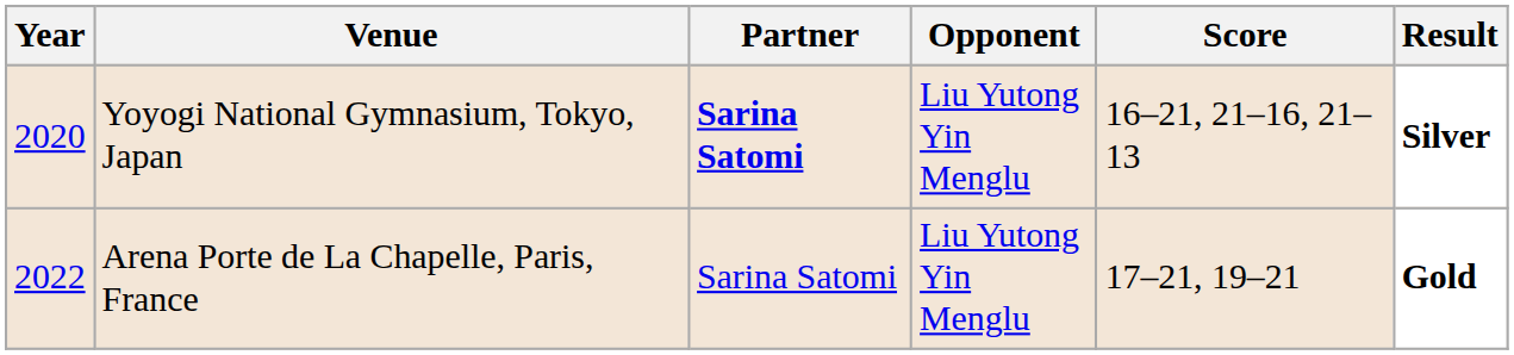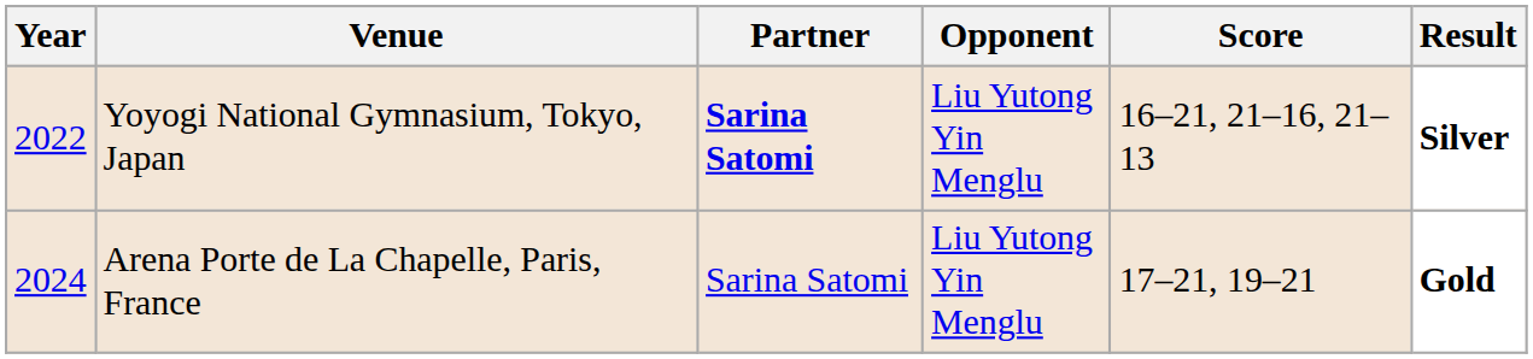Yoyogi National Gymnasium, Tokyo, Japan | Year: 2020 -> 2022
Arena Porte de La Chapelle, Paris, France | Year: 2022 -> 2024
